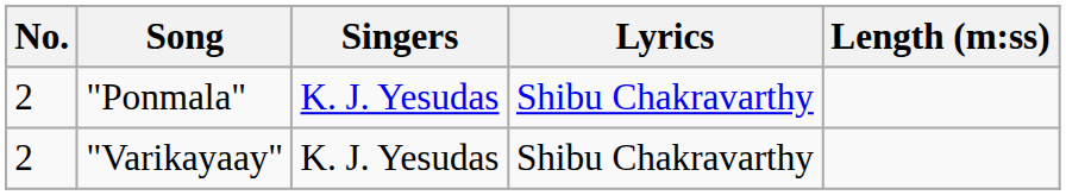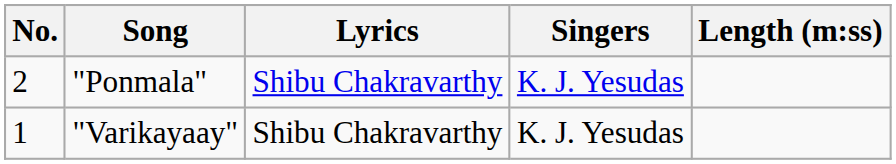columns swapped: Singers <-> Lyrics
"Varikayaay" | No.: 2 -> 1
